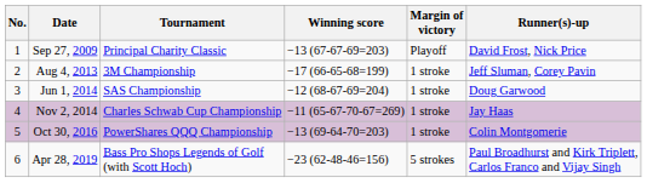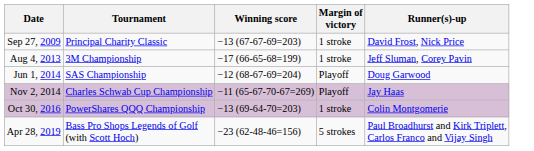- column: No. | 1 | 2 | 3 | 4 | 5 | 6
Sep 27, 2009 | Margin of victory: Playoff -> 1 stroke
Jun 1, 2014 | Margin of victory: 1 stroke -> Playoff
Nov 2, 2014 | Margin of victory: 1 stroke -> Playoff
